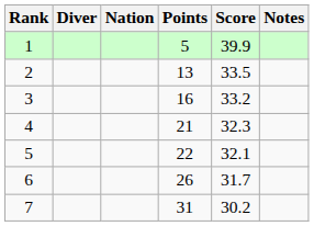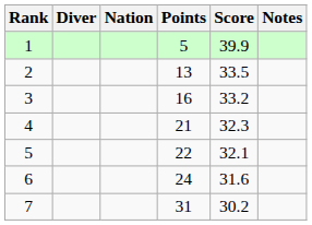6 | Points: 26 -> 24
6 | Score: 31.7 -> 31.6
